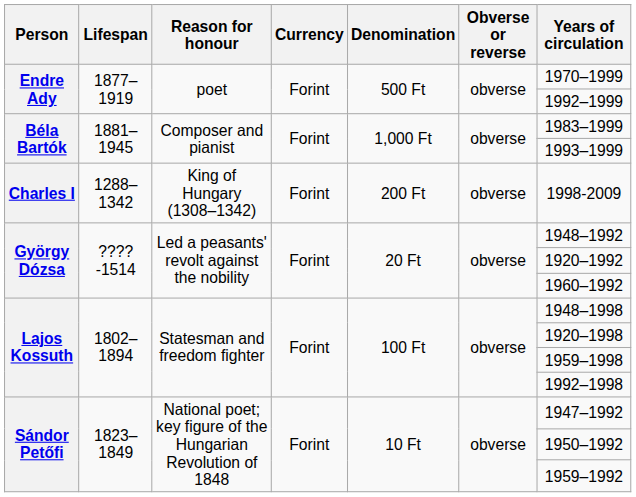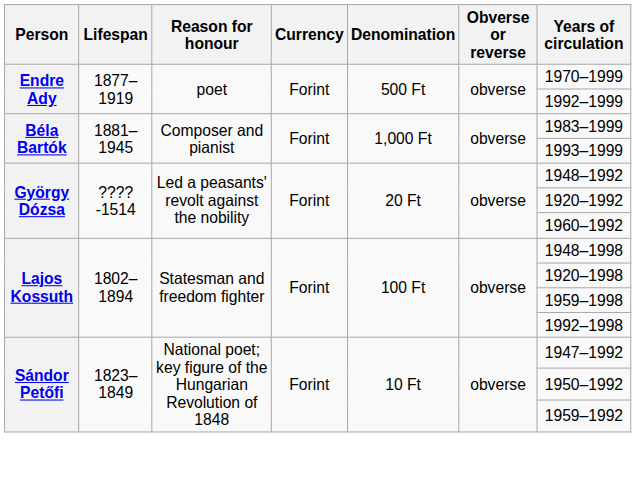- row: Charles I | 1288–1342 | King of Hungary (1308–1342) | Forint | 200 Ft | obverse | 1998-2009
